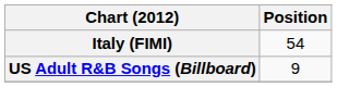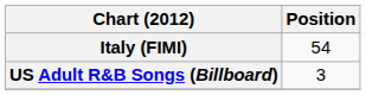US Adult R&B Songs (Billboard) | Position: 9 -> 3
